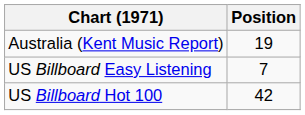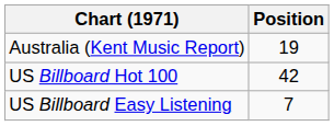rows swapped: US Billboard Easy Listening <-> US Billboard Hot 100
